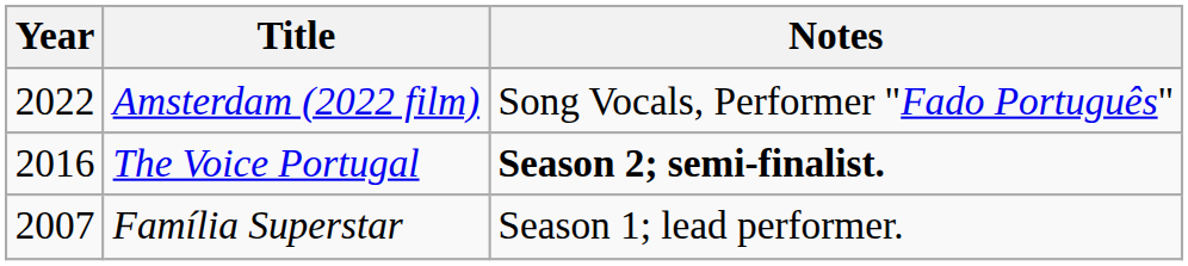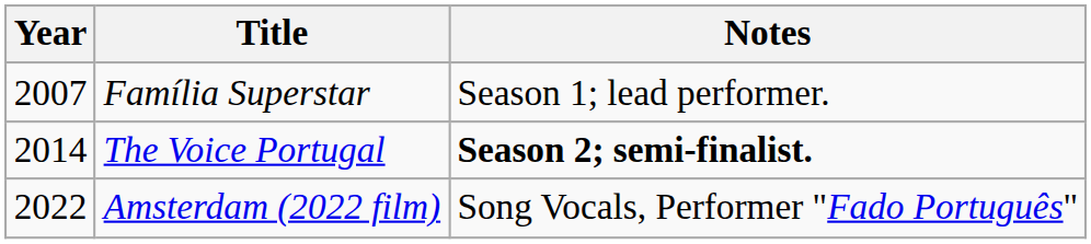rows swapped: Família Superstar <-> Amsterdam (2022 film)
The Voice Portugal | Year: 2016 -> 2014
